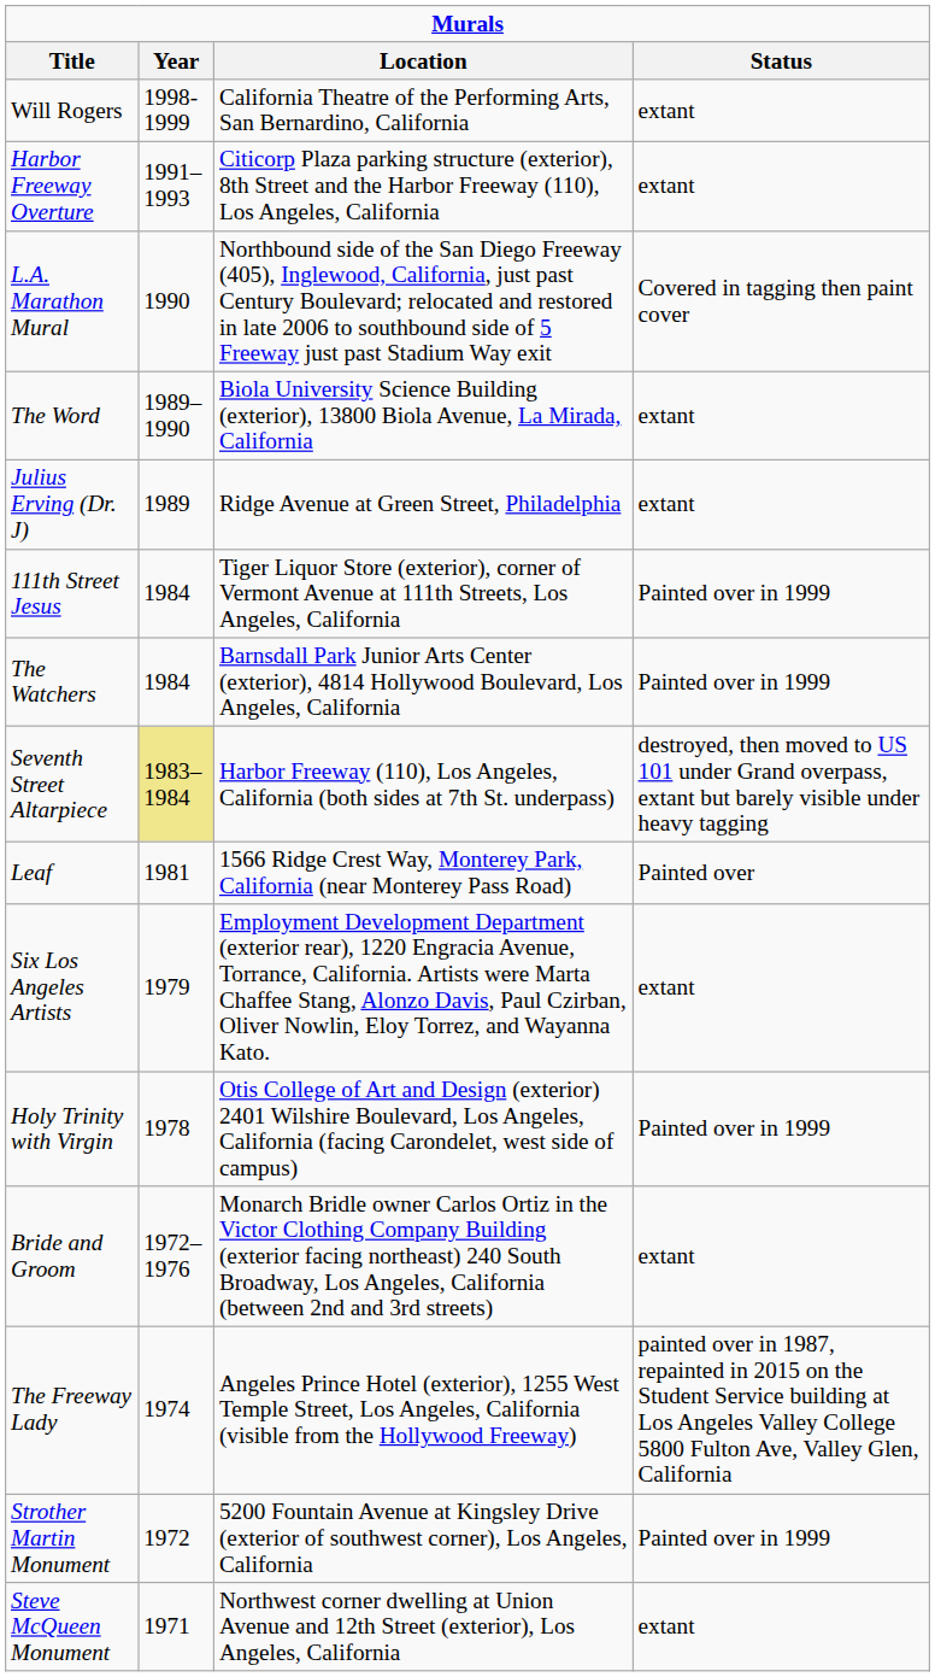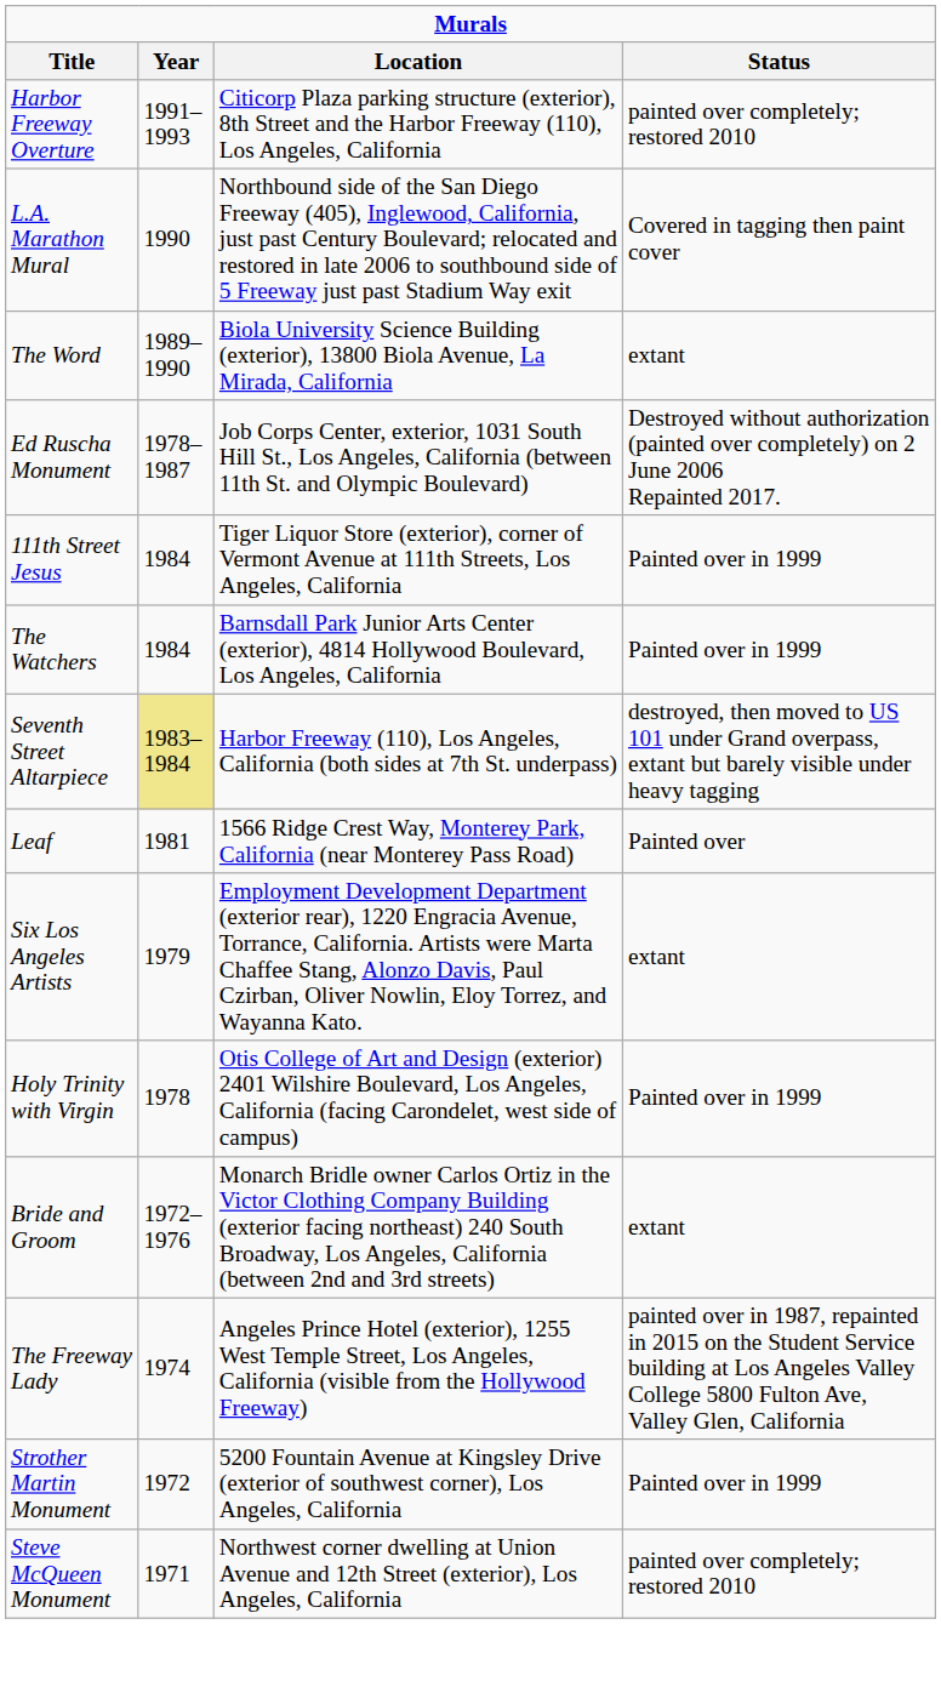- row: Will Rogers | 1998-1999 | California Theatre of the Performing Arts, San Bernardino, California | extant
Harbor Freeway Overture | Status: extant -> painted over completely; restored 2010
- row: Julius Erving (Dr. J) | 1989 | Ridge Avenue at Green Street, Philadelphia | extant
+ row: Ed Ruscha Monument | 1978–1987 | Job Corps Center, exterior, 1031 South Hill St., Los Angeles, California (between 11th St. and Olympic Boulevard) | Destroyed without authorization (painted over completely) on 2 June 2006 Repainted 2017.
Steve McQueen Monument | Status: extant -> painted over completely; restored 2010
